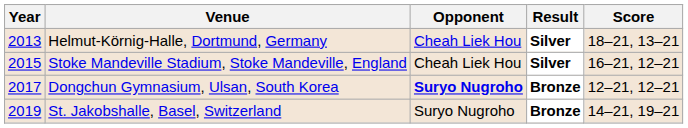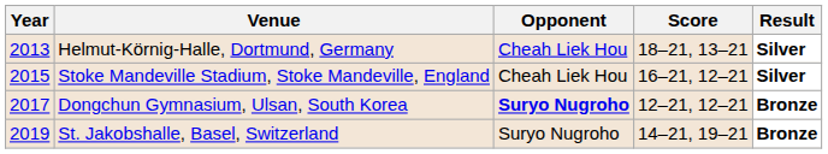columns swapped: Score <-> Result
